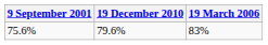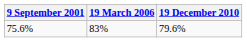columns swapped: 19 March 2006 <-> 19 December 2010
